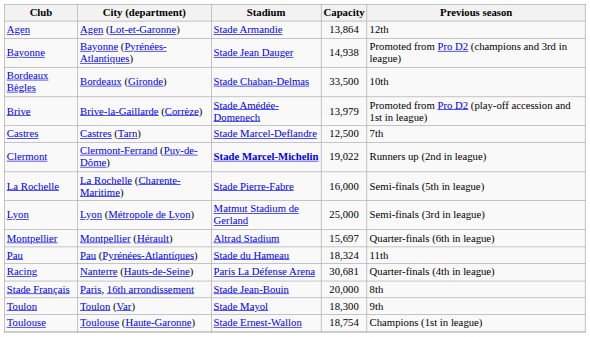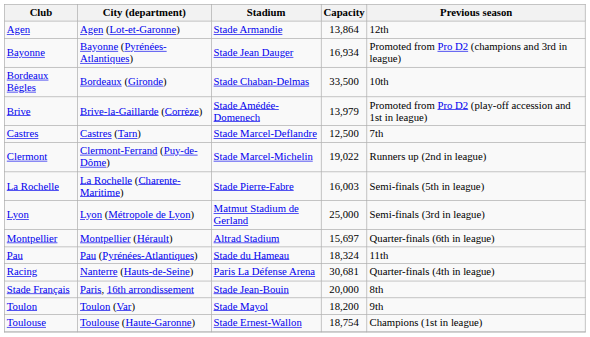Bayonne | Capacity: 14,938 -> 16,934
Clermont | Stadium: bold -> normal
La Rochelle | Capacity: 16,000 -> 16,003
Toulon | Capacity: 18,300 -> 18,200
